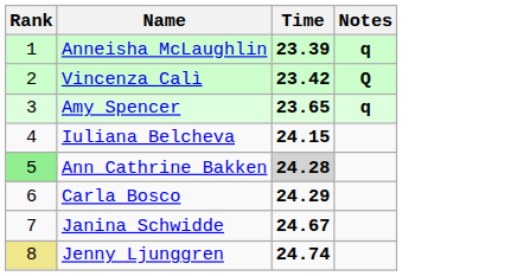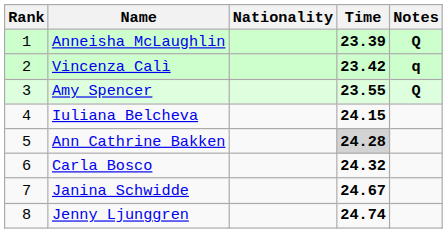+ column: Nationality
Anneisha McLaughlin | Notes: q -> Q
Vincenza Calì | Notes: Q -> q
Amy Spencer | Time: 23.65 -> 23.55
Amy Spencer | Notes: q -> Q
Ann Cathrine Bakken | Rank: lightgreen background -> no background
Carla Bosco | Time: 24.29 -> 24.32
Jenny Ljunggren | Rank: khaki background -> no background
